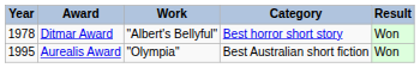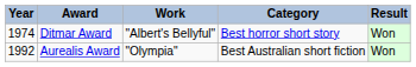Ditmar Award | Year: 1978 -> 1974
Aurealis Award | Year: 1995 -> 1992
